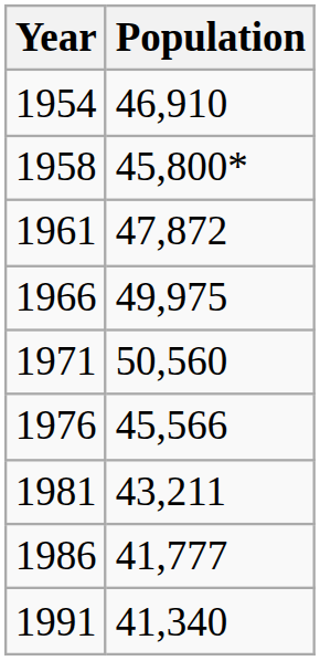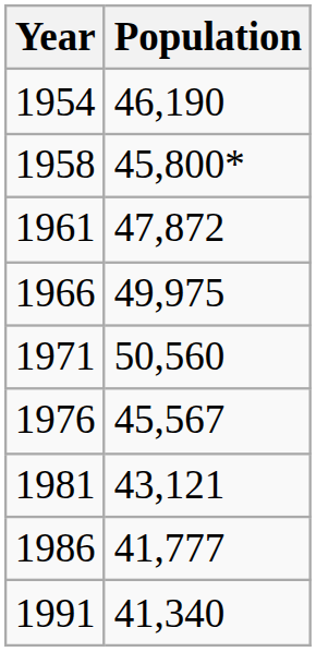1954 | Population: 46,910 -> 46,190
1976 | Population: 45,566 -> 45,567
1981 | Population: 43,211 -> 43,121
